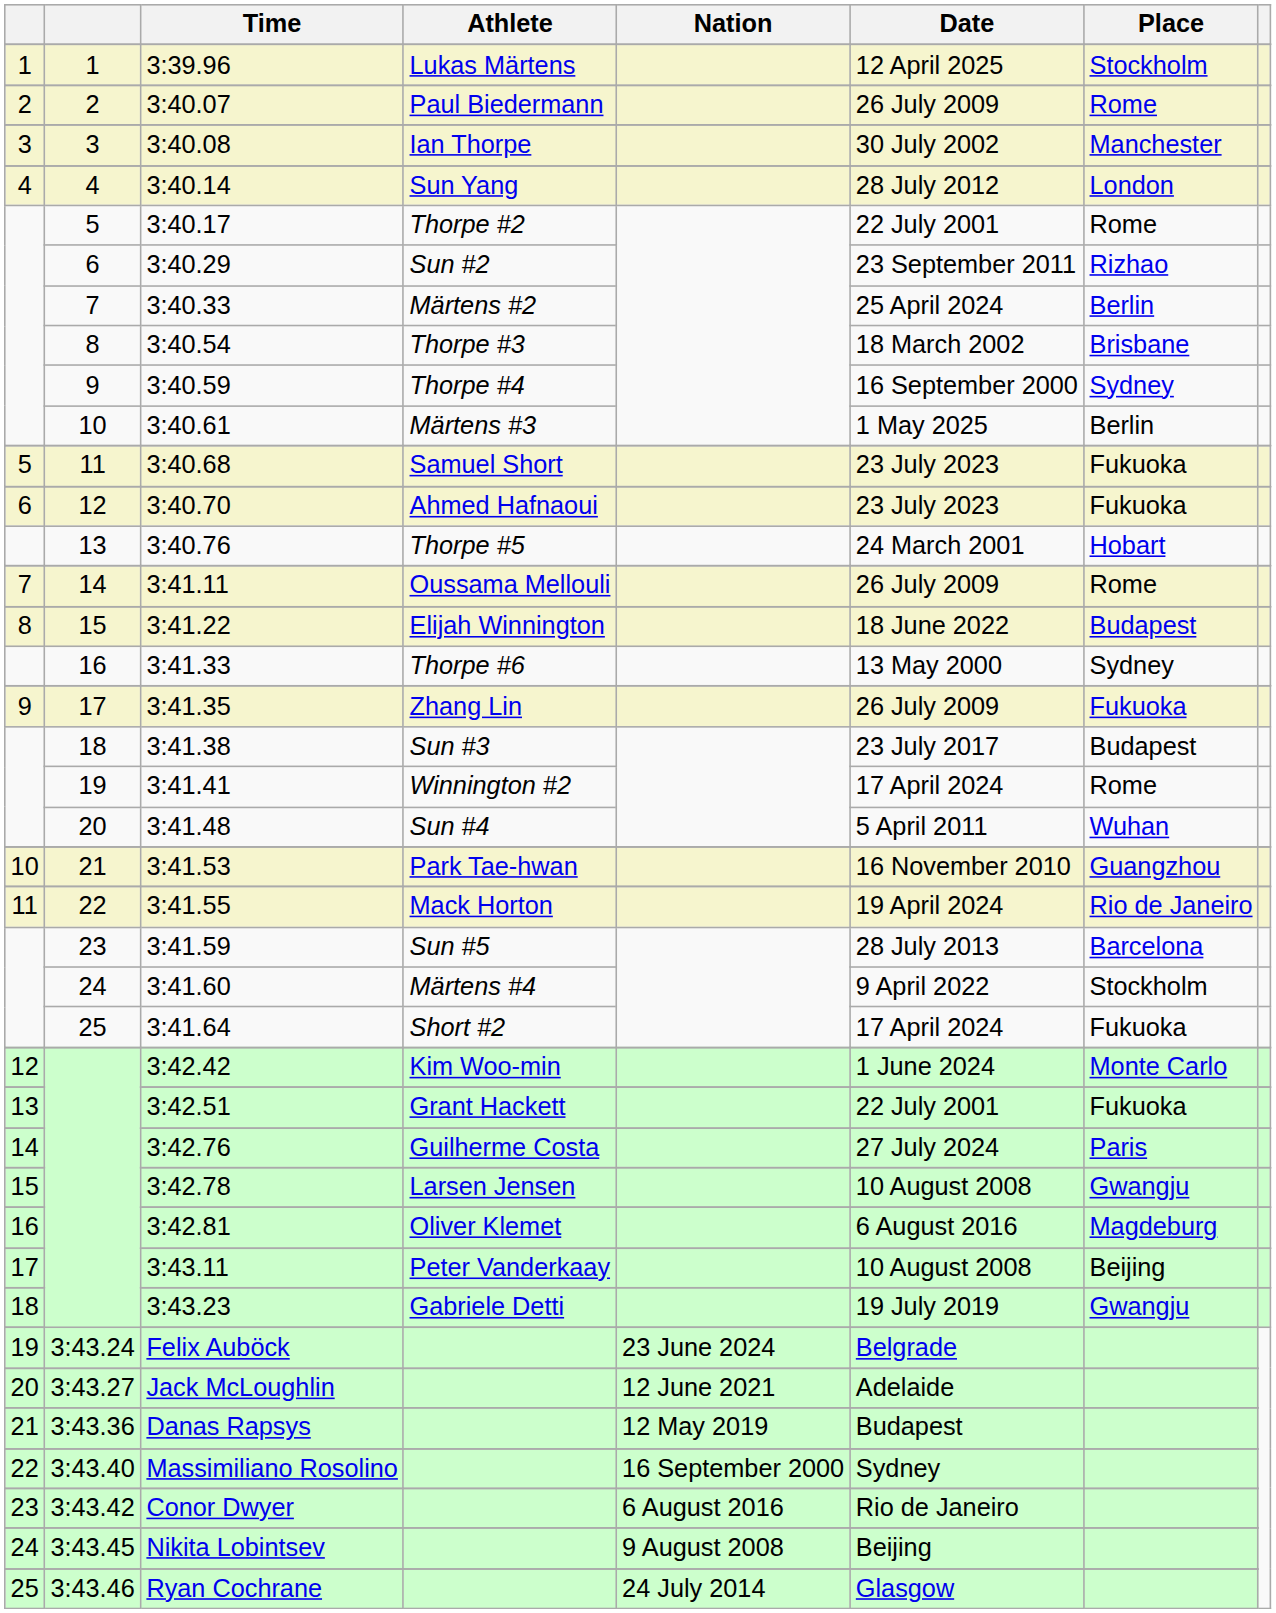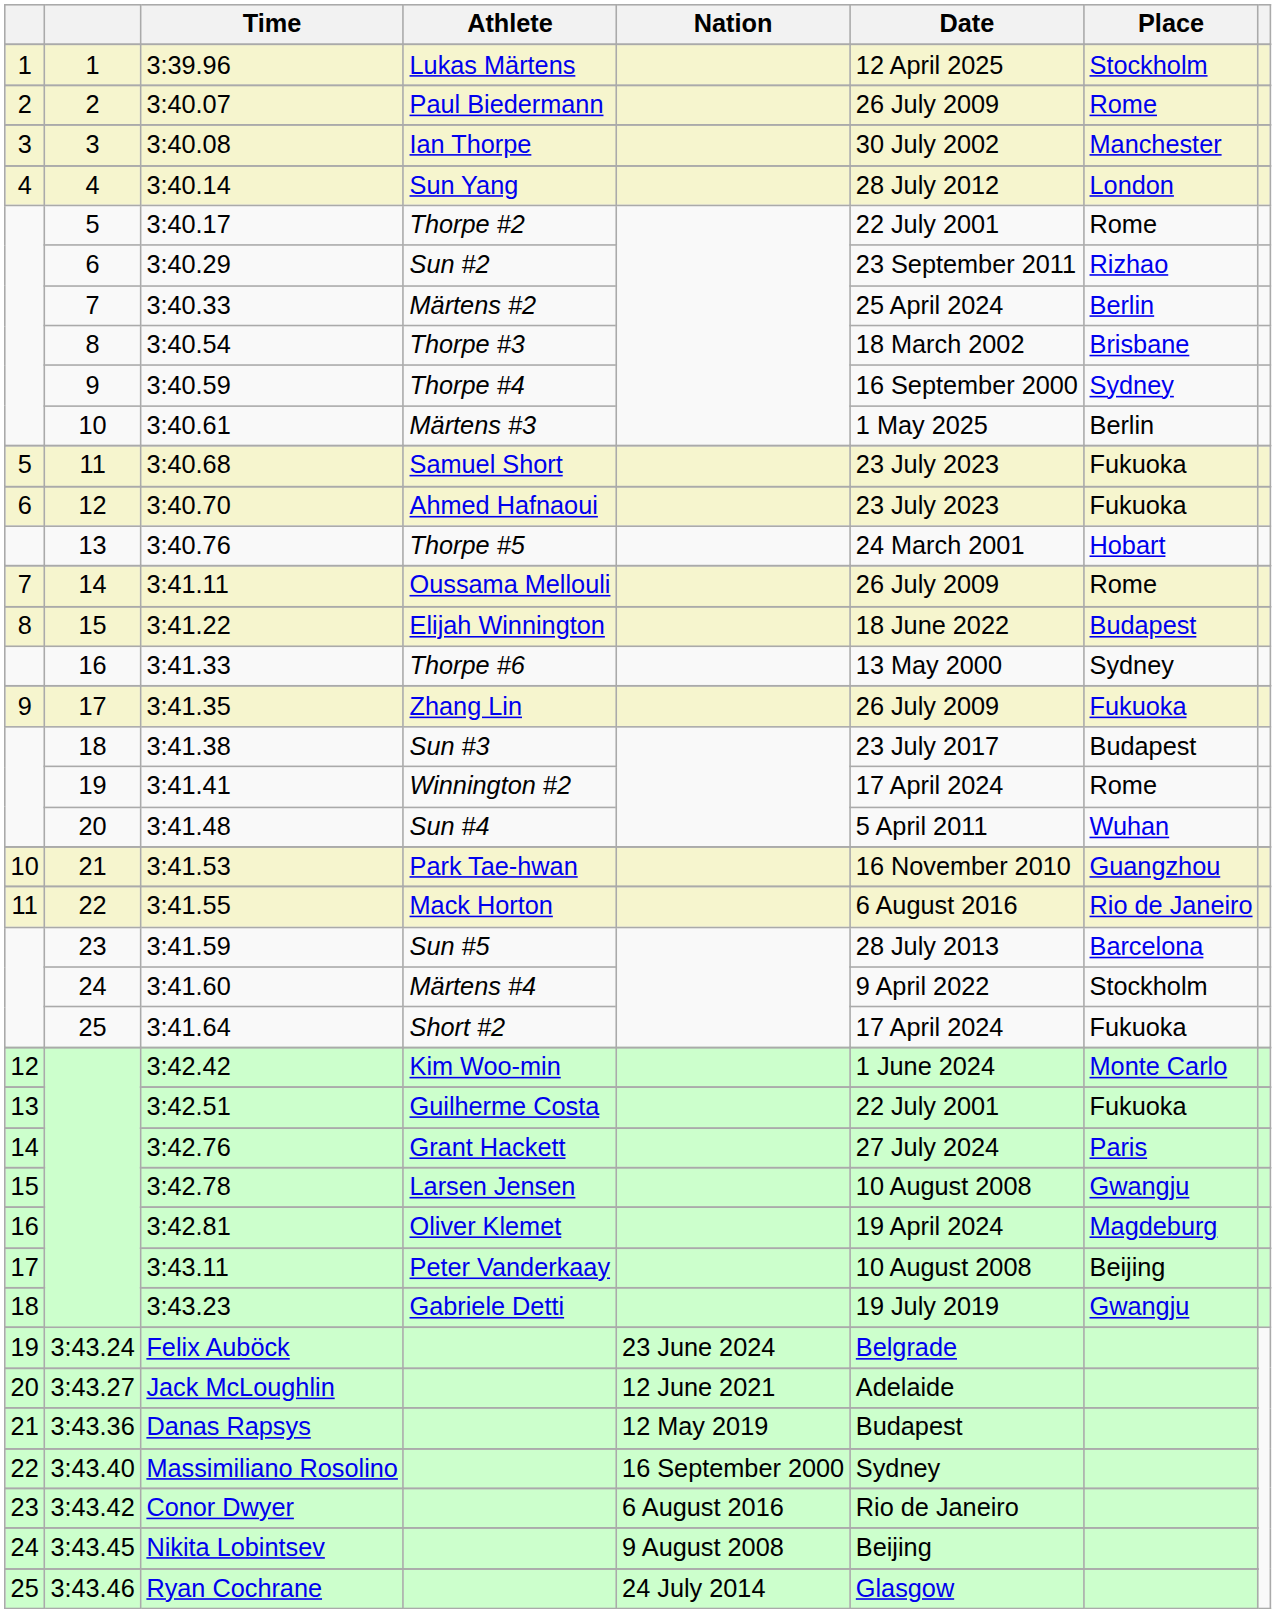3:41.55 | Date: 19 April 2024 -> 6 August 2016
3:42.51 | Athlete: Grant Hackett -> Guilherme Costa
3:42.76 | Athlete: Guilherme Costa -> Grant Hackett
3:42.81 | Date: 6 August 2016 -> 19 April 2024
